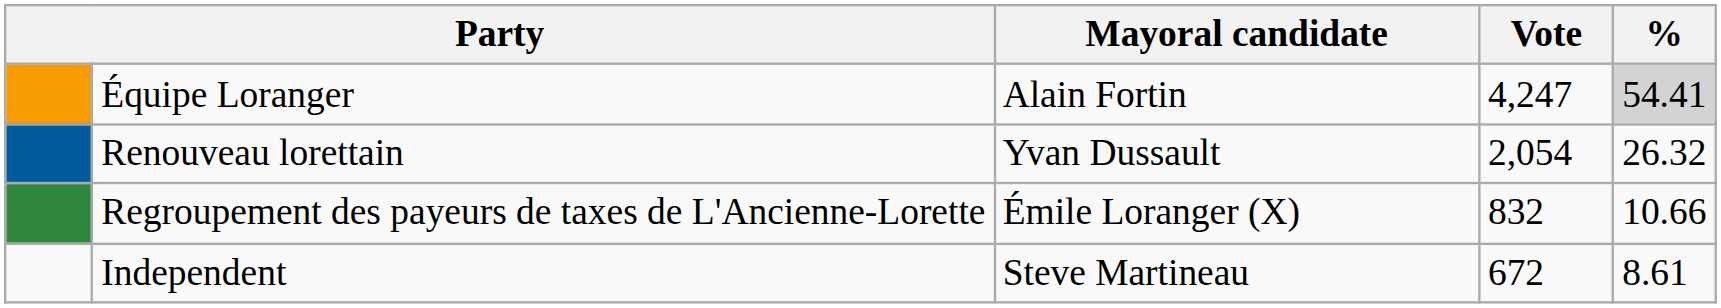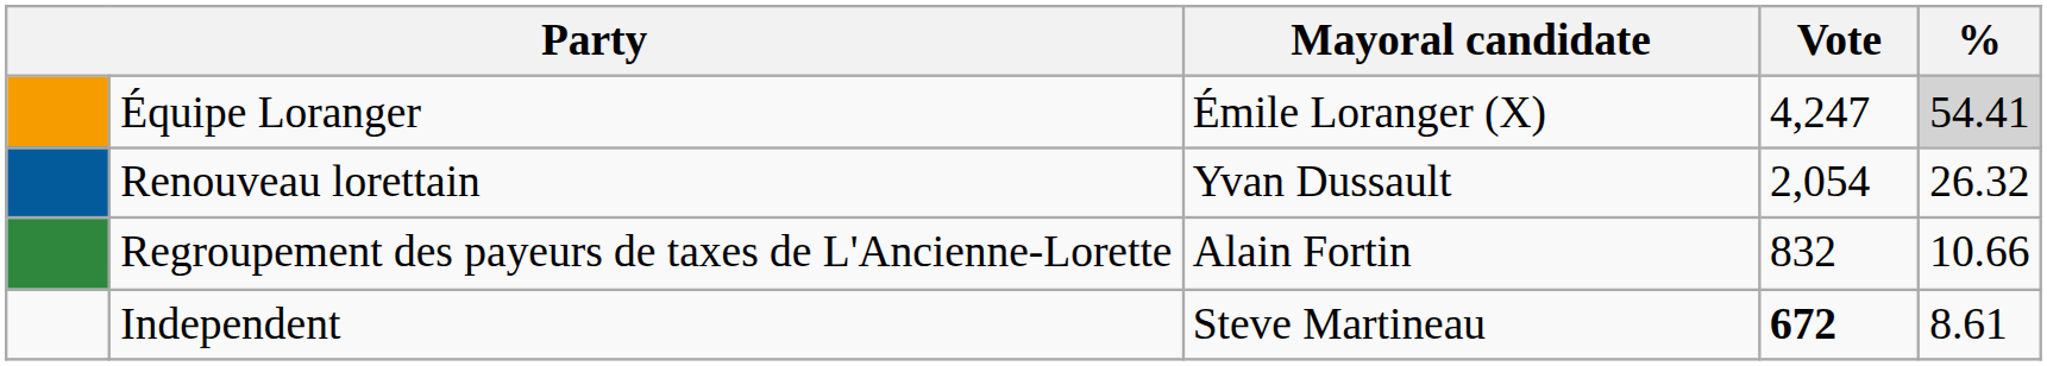Équipe Loranger | Mayoral candidate: Alain Fortin -> Émile Loranger (X)
Regroupement des payeurs de taxes de L'Ancienne-Lorette | Mayoral candidate: Émile Loranger (X) -> Alain Fortin
Independent | Vote: normal -> bold
